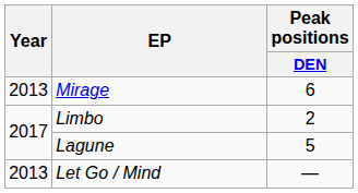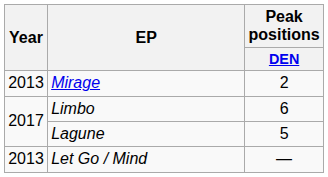Mirage | Peak positions / DEN: 6 -> 2
Limbo | Peak positions / DEN: 2 -> 6
